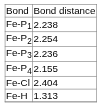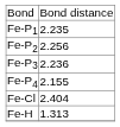Fe-P1 | column 2: 2.238 -> 2.235
Fe-P2 | column 2: 2.254 -> 2.256
